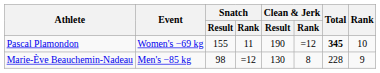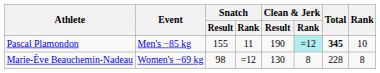Pascal Plamondon | Event: Women's −69 kg -> Men's −85 kg
Pascal Plamondon | Clean & Jerk / Rank: no background -> paleturquoise background
Marie-Ève Beauchemin-Nadeau | Event: Men's −85 kg -> Women's −69 kg
Marie-Ève Beauchemin-Nadeau | Rank: 9 -> 8
